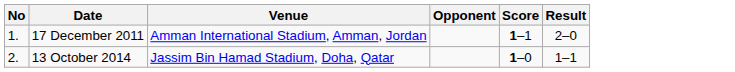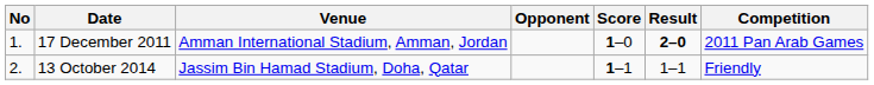+ column: Competition | 2011 Pan Arab Games | Friendly
17 December 2011 | Score: 1–1 -> 1–0
17 December 2011 | Result: normal -> bold
13 October 2014 | Score: 1–0 -> 1–1
